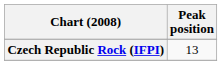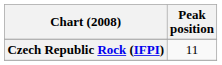Czech Republic Rock (IFPI) | Peak position: 13 -> 11
